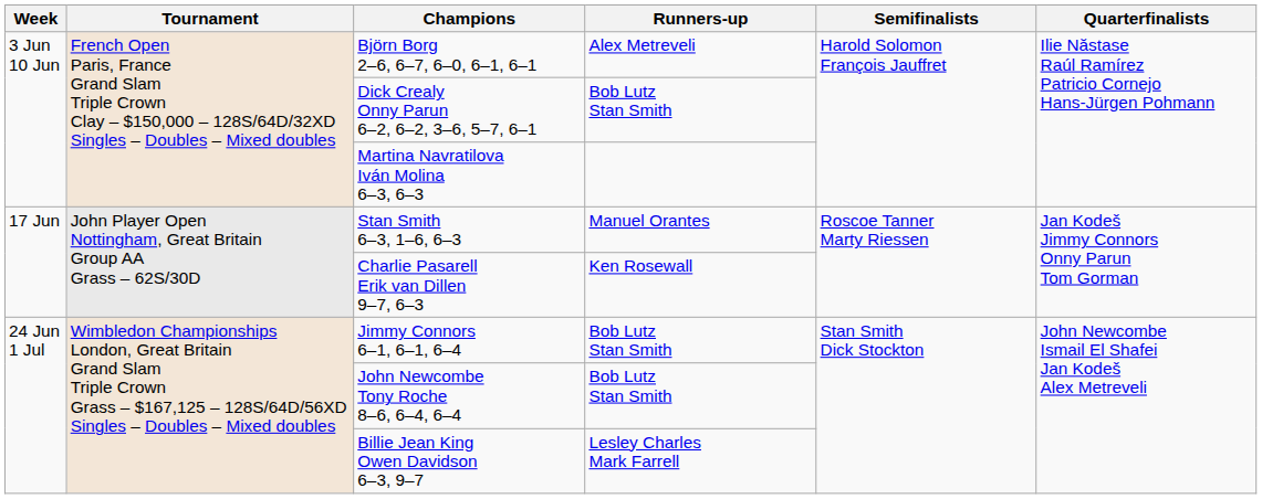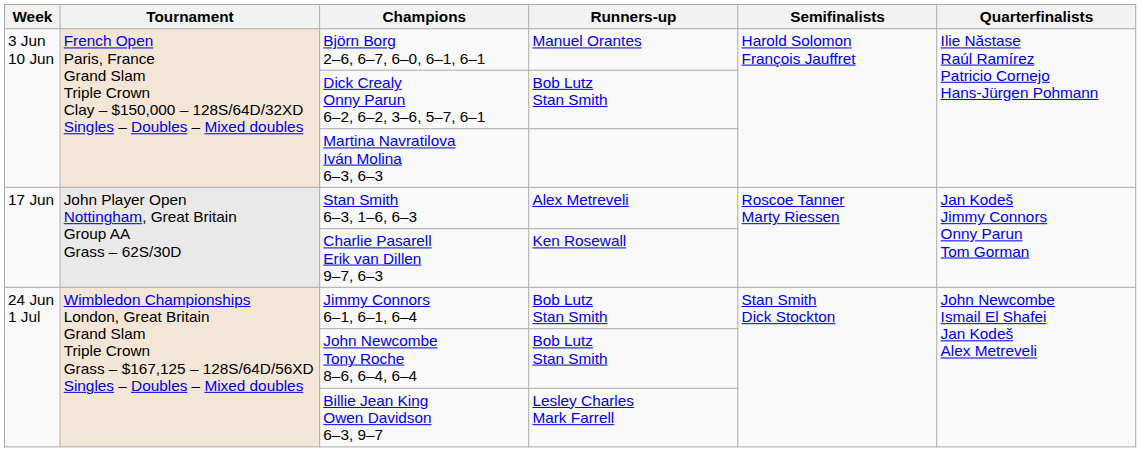Björn Borg 2–6, 6–7, 6–0, 6–1, 6–1 | Runners-up: Alex Metreveli -> Manuel Orantes
Stan Smith 6–3, 1–6, 6–3 | Runners-up: Manuel Orantes -> Alex Metreveli
